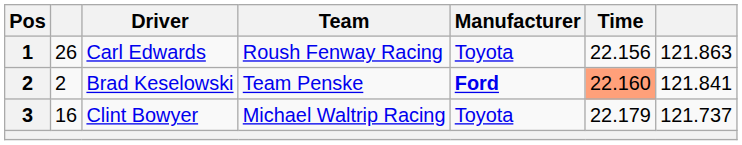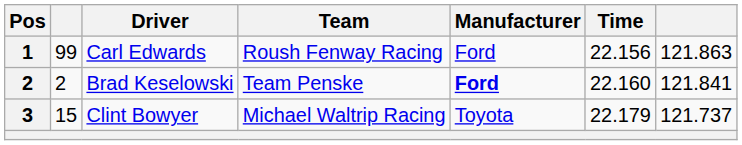Carl Edwards | column 2: 26 -> 99
Carl Edwards | Manufacturer: Toyota -> Ford
Brad Keselowski | Time: lightsalmon background -> no background
Clint Bowyer | column 2: 16 -> 15
